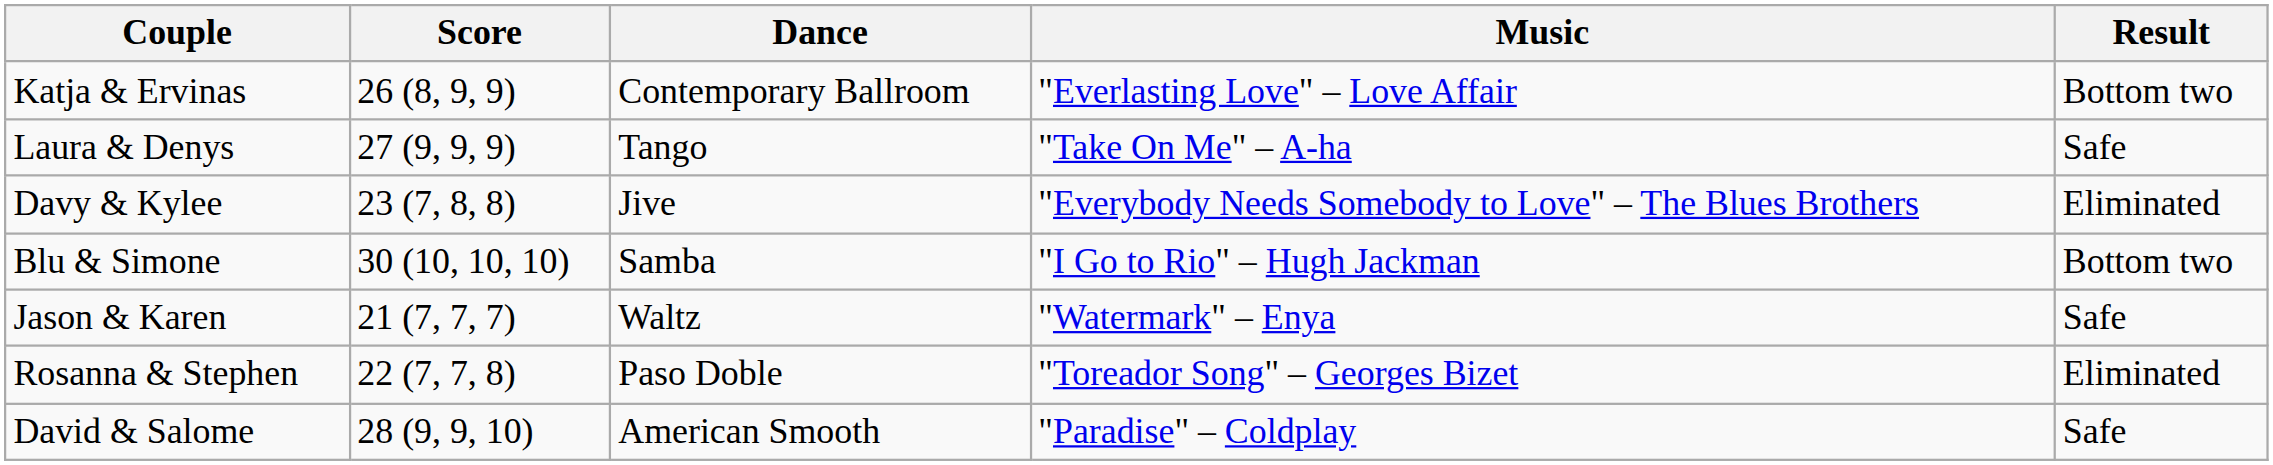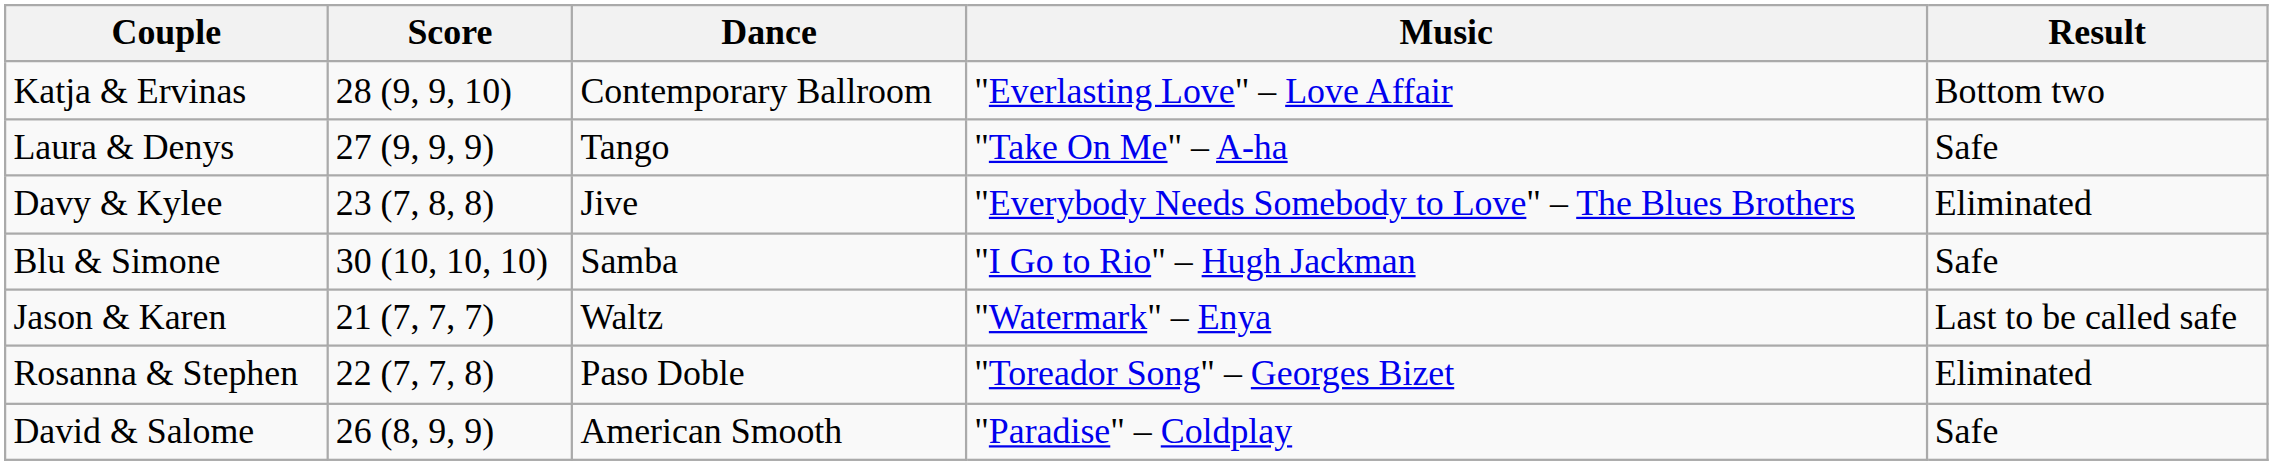Katja & Ervinas | Score: 26 (8, 9, 9) -> 28 (9, 9, 10)
Blu & Simone | Result: Bottom two -> Safe
Jason & Karen | Result: Safe -> Last to be called safe
David & Salome | Score: 28 (9, 9, 10) -> 26 (8, 9, 9)
